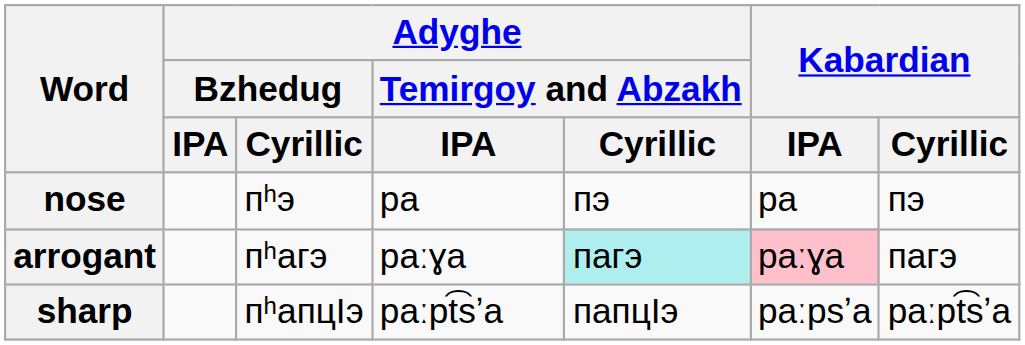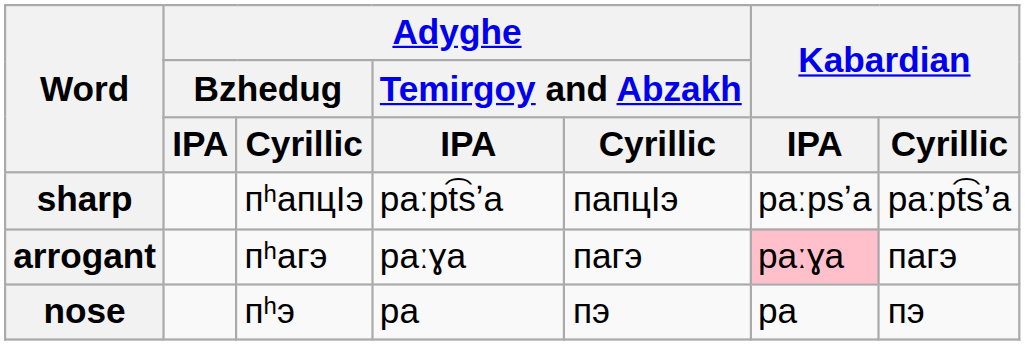rows swapped: sharp <-> nose
arrogant | Adyghe / Temirgoy and Abzakh / Cyrillic: paleturquoise background -> no background
